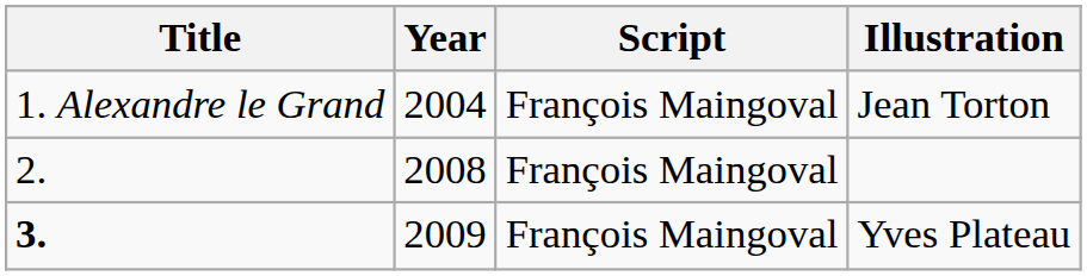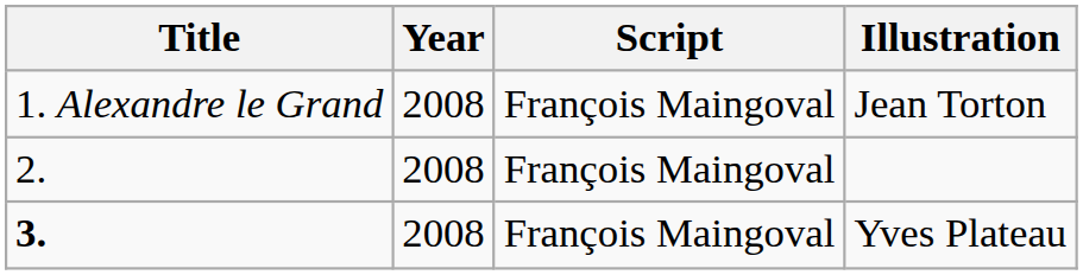Jean Torton | Year: 2004 -> 2008
Yves Plateau | Year: 2009 -> 2008
